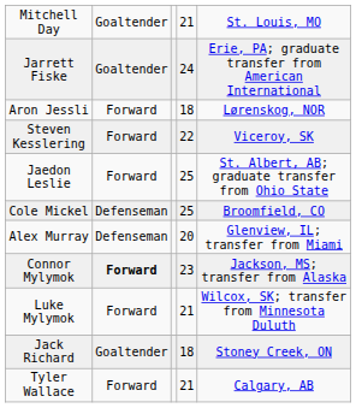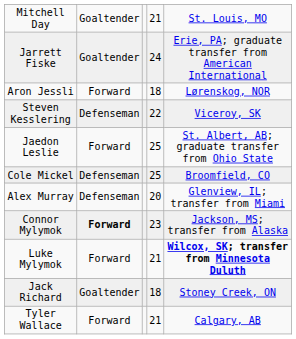Steven Kesslering | column 2: Forward -> Defenseman
Luke Mylymok | column 5: normal -> bold
